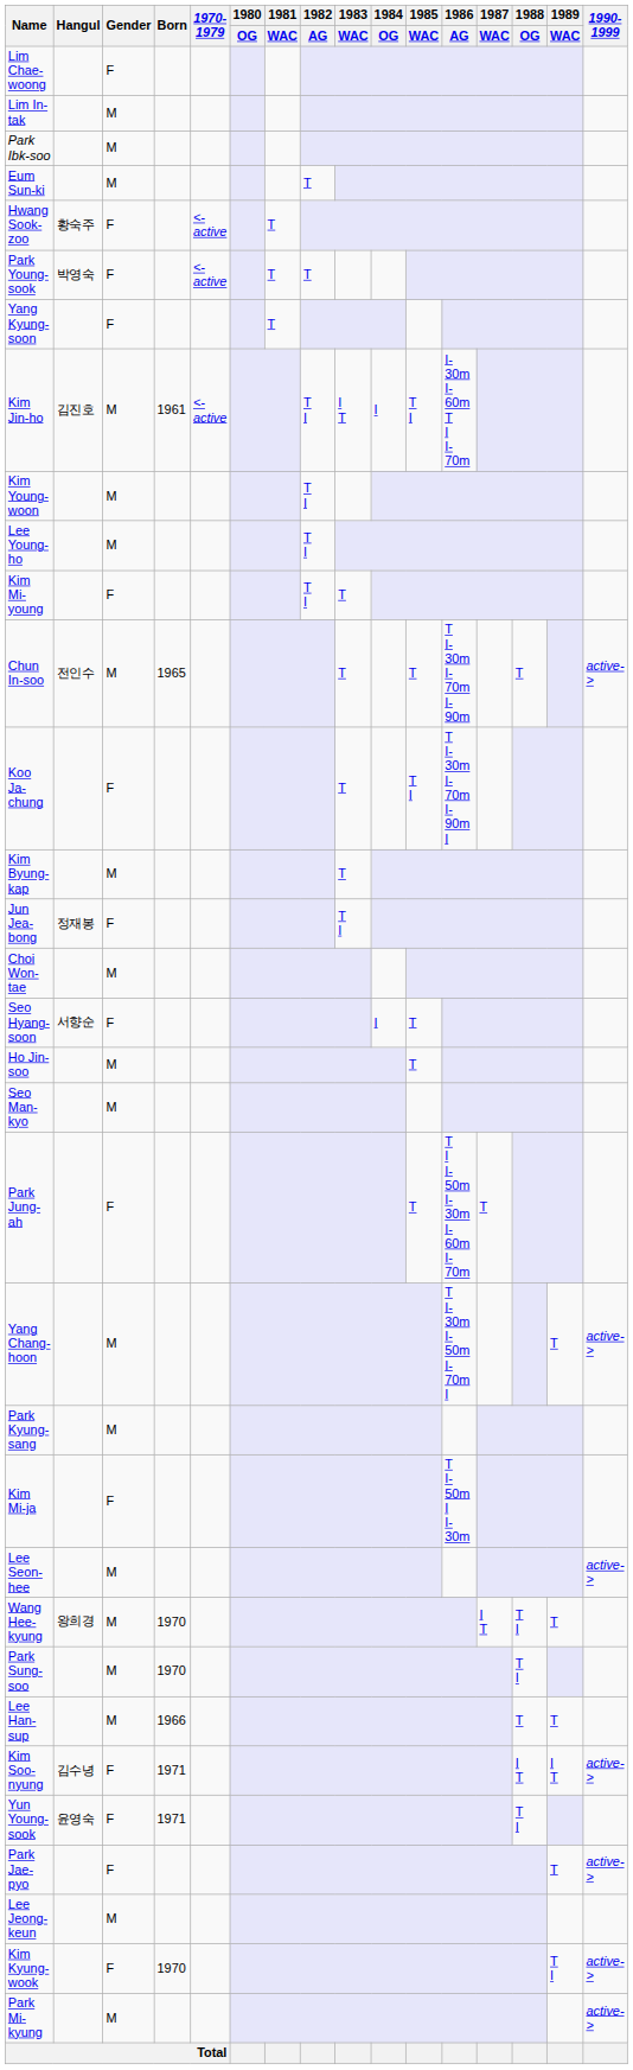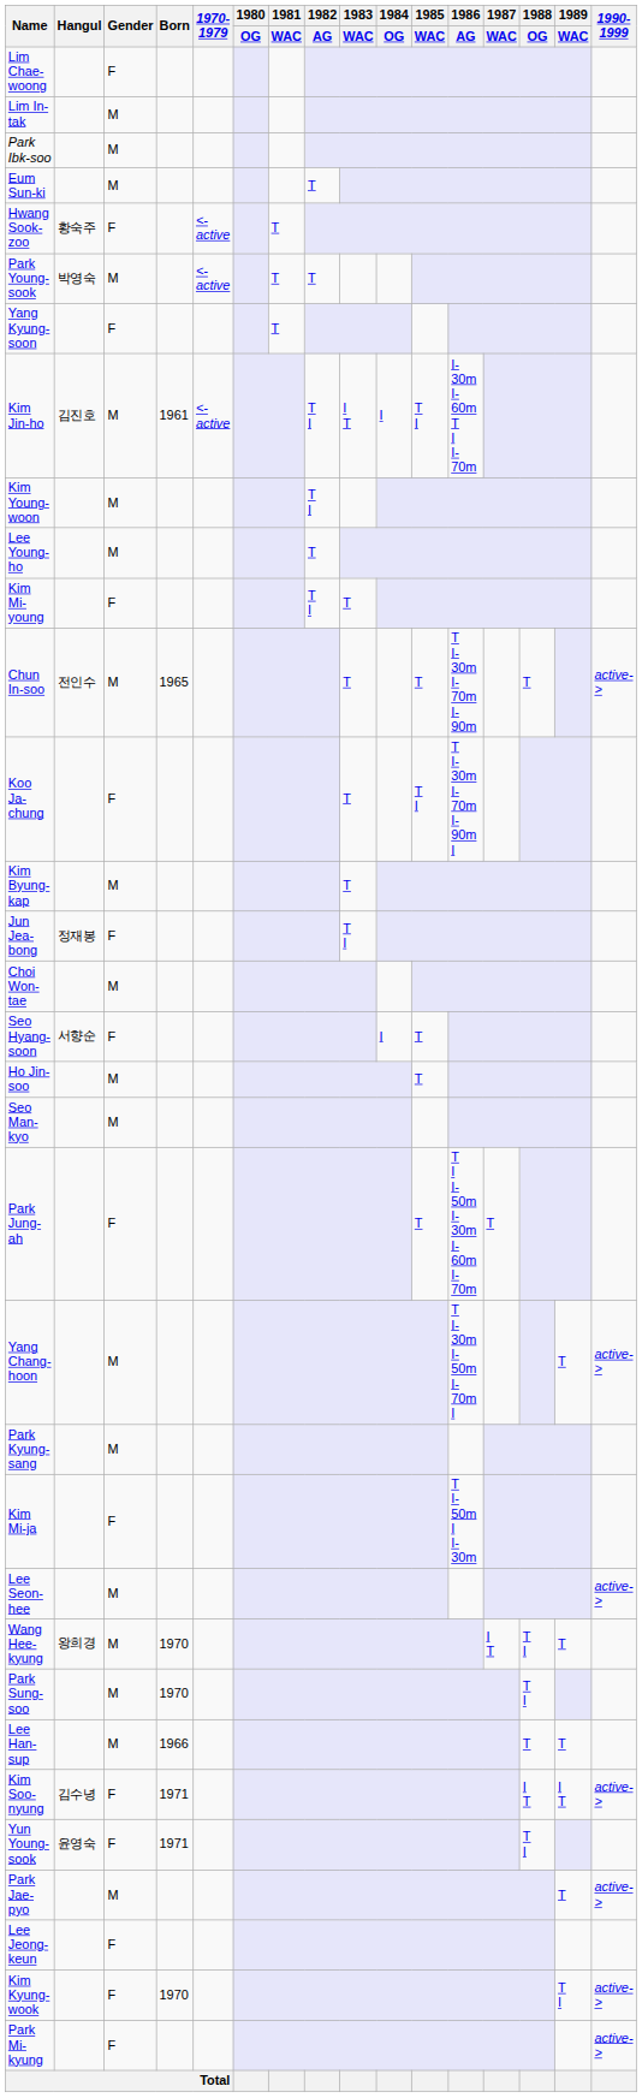Park Young-sook | Gender: F -> M
Lee Young-ho | 1982 / AG: T I -> T
Park Jae-pyo | Gender: F -> M
Lee Jeong-keun | Gender: M -> F
Park Mi-kyung | Gender: M -> F
